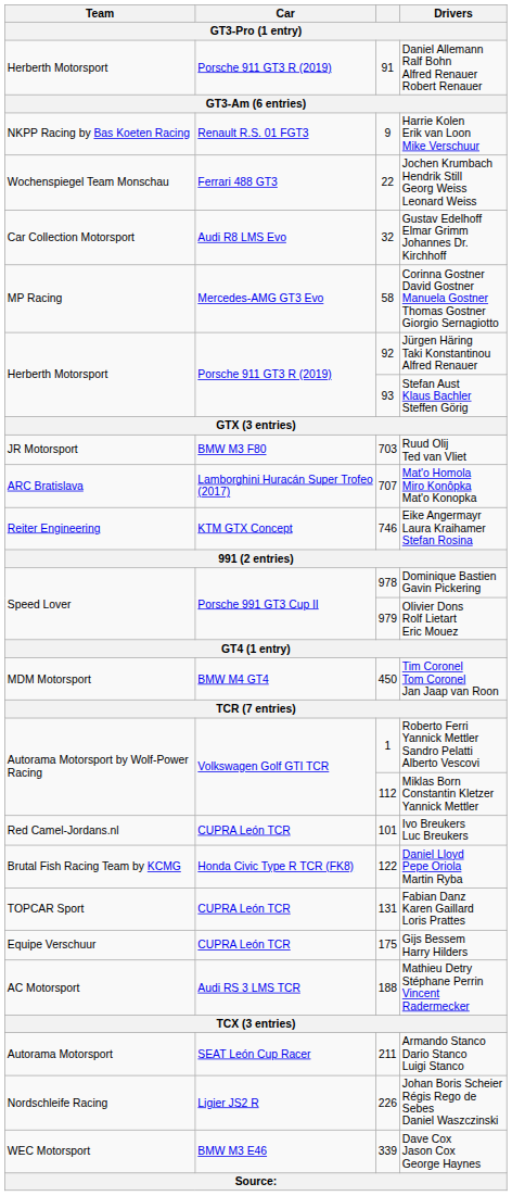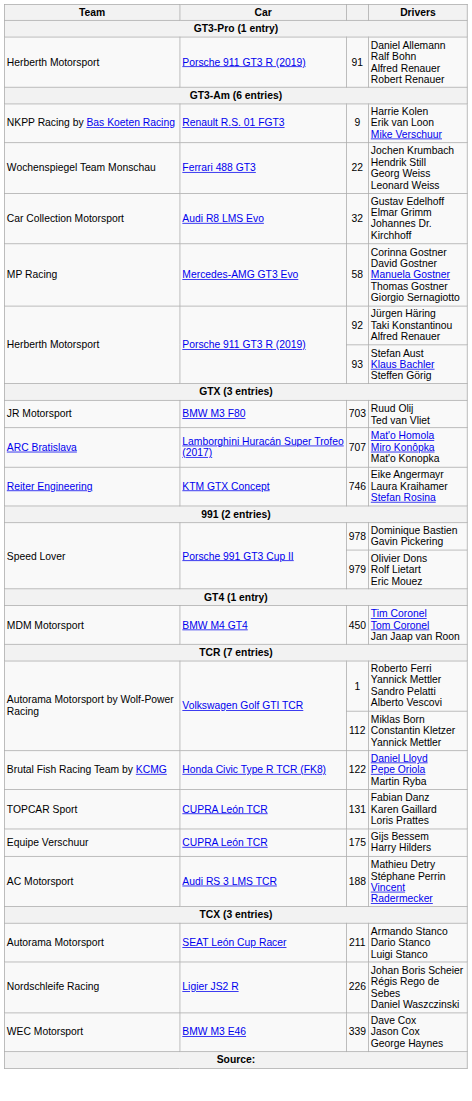- row: Red Camel-Jordans.nl | CUPRA León TCR | 101 | Ivo Breukers Luc Breukers
